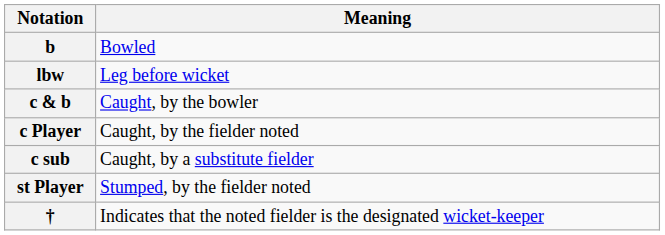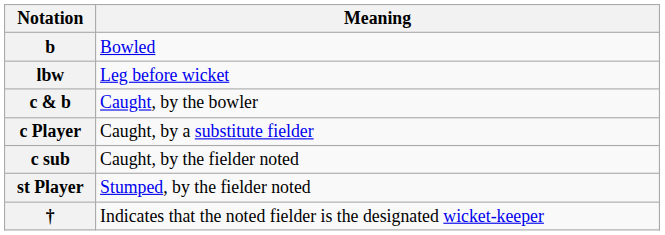c Player | Meaning: Caught, by the fielder noted -> Caught, by a substitute fielder
c sub | Meaning: Caught, by a substitute fielder -> Caught, by the fielder noted
